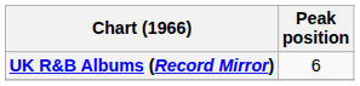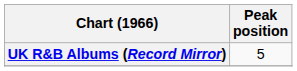UK R&B Albums (Record Mirror) | Peak position: 6 -> 5
